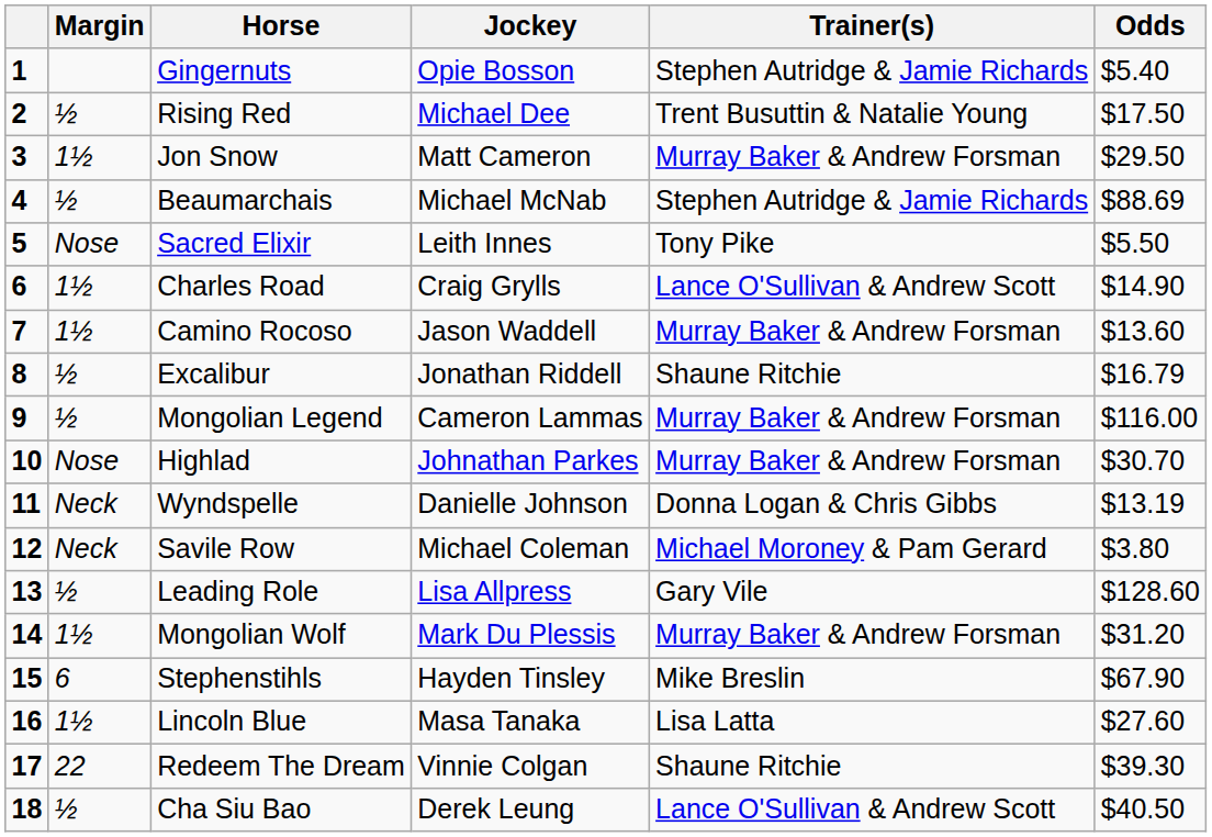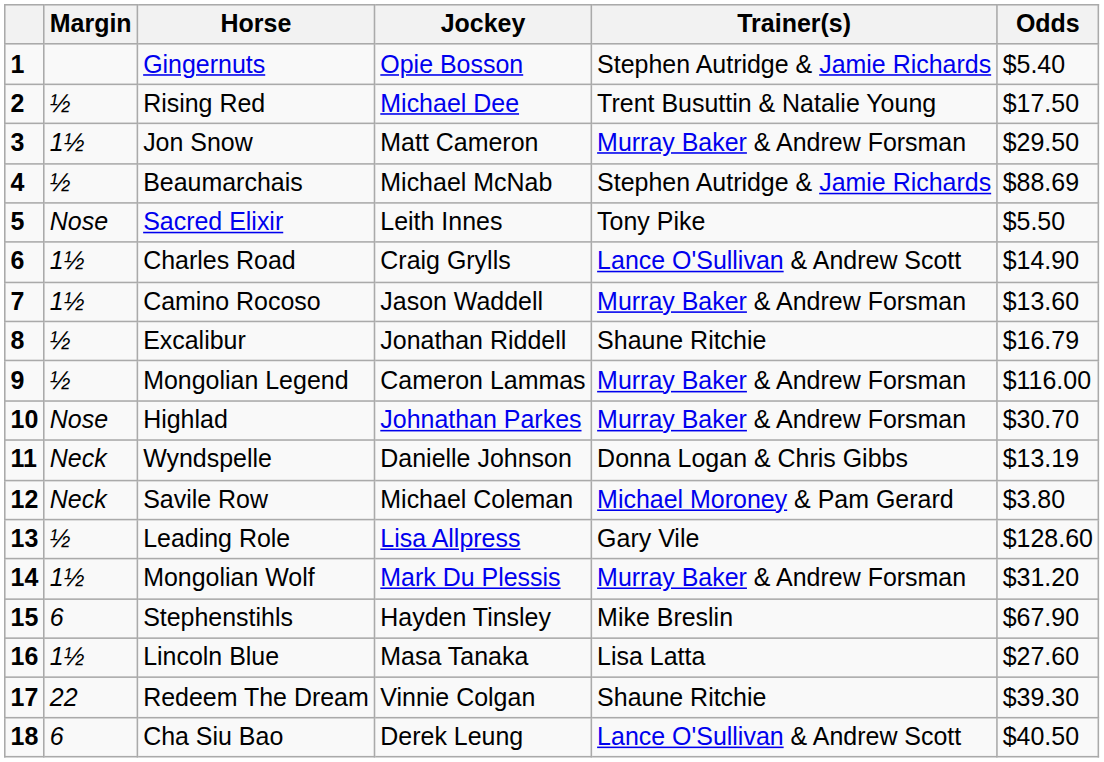Cha Siu Bao | Margin: ½ -> 6
